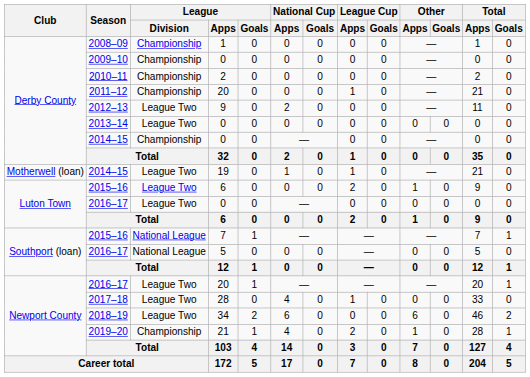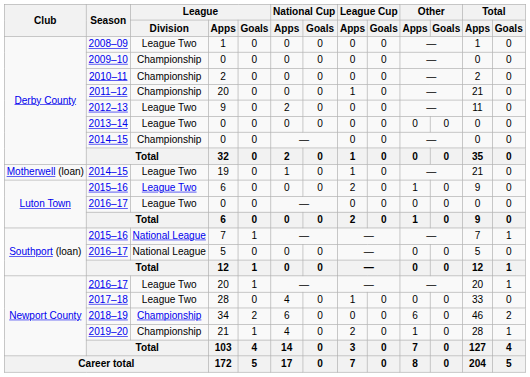2008–09 | League / Division: Championship -> League Two
2018–19 | League / Division: League Two -> Championship
